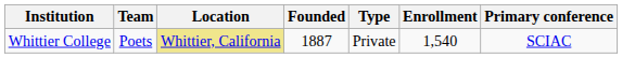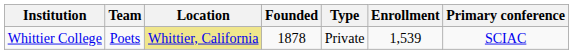Whittier College | Founded: 1887 -> 1878
Whittier College | Enrollment: 1,540 -> 1,539
